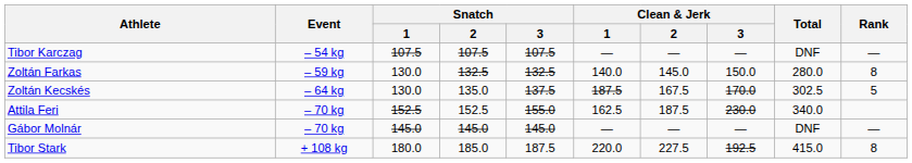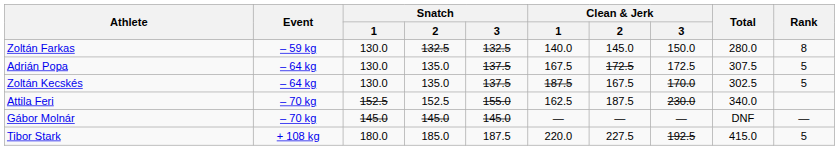- row: Tibor Karczag | – 54 kg | 107.5 | 107.5 | 107.5 | — | — | — | DNF | —
+ row: Adrián Popa | – 64 kg | 130.0 | 135.0 | 137.5 | 167.5 | 172.5 | 172.5 | 307.5 | 5
Tibor Stark | Rank: 8 -> 5
